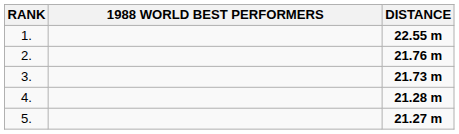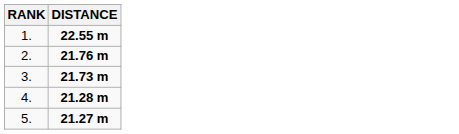- column: 1988 WORLD BEST PERFORMERS
